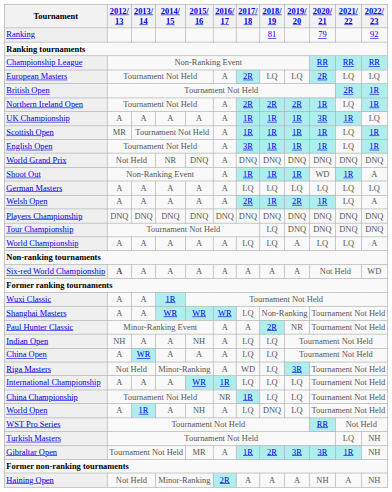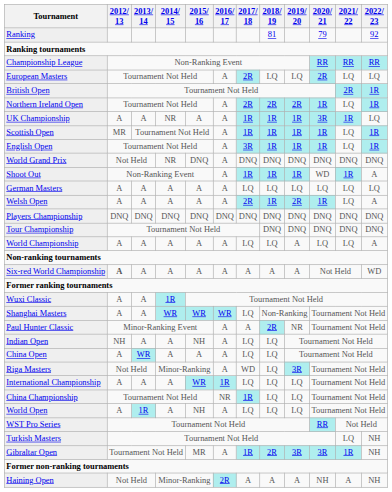UK Championship | 2014/ 15: A -> NR
Tour Championship | 2018/ 19: LQ -> DNQ
World Open | 2018/ 19: DNQ -> LQ
